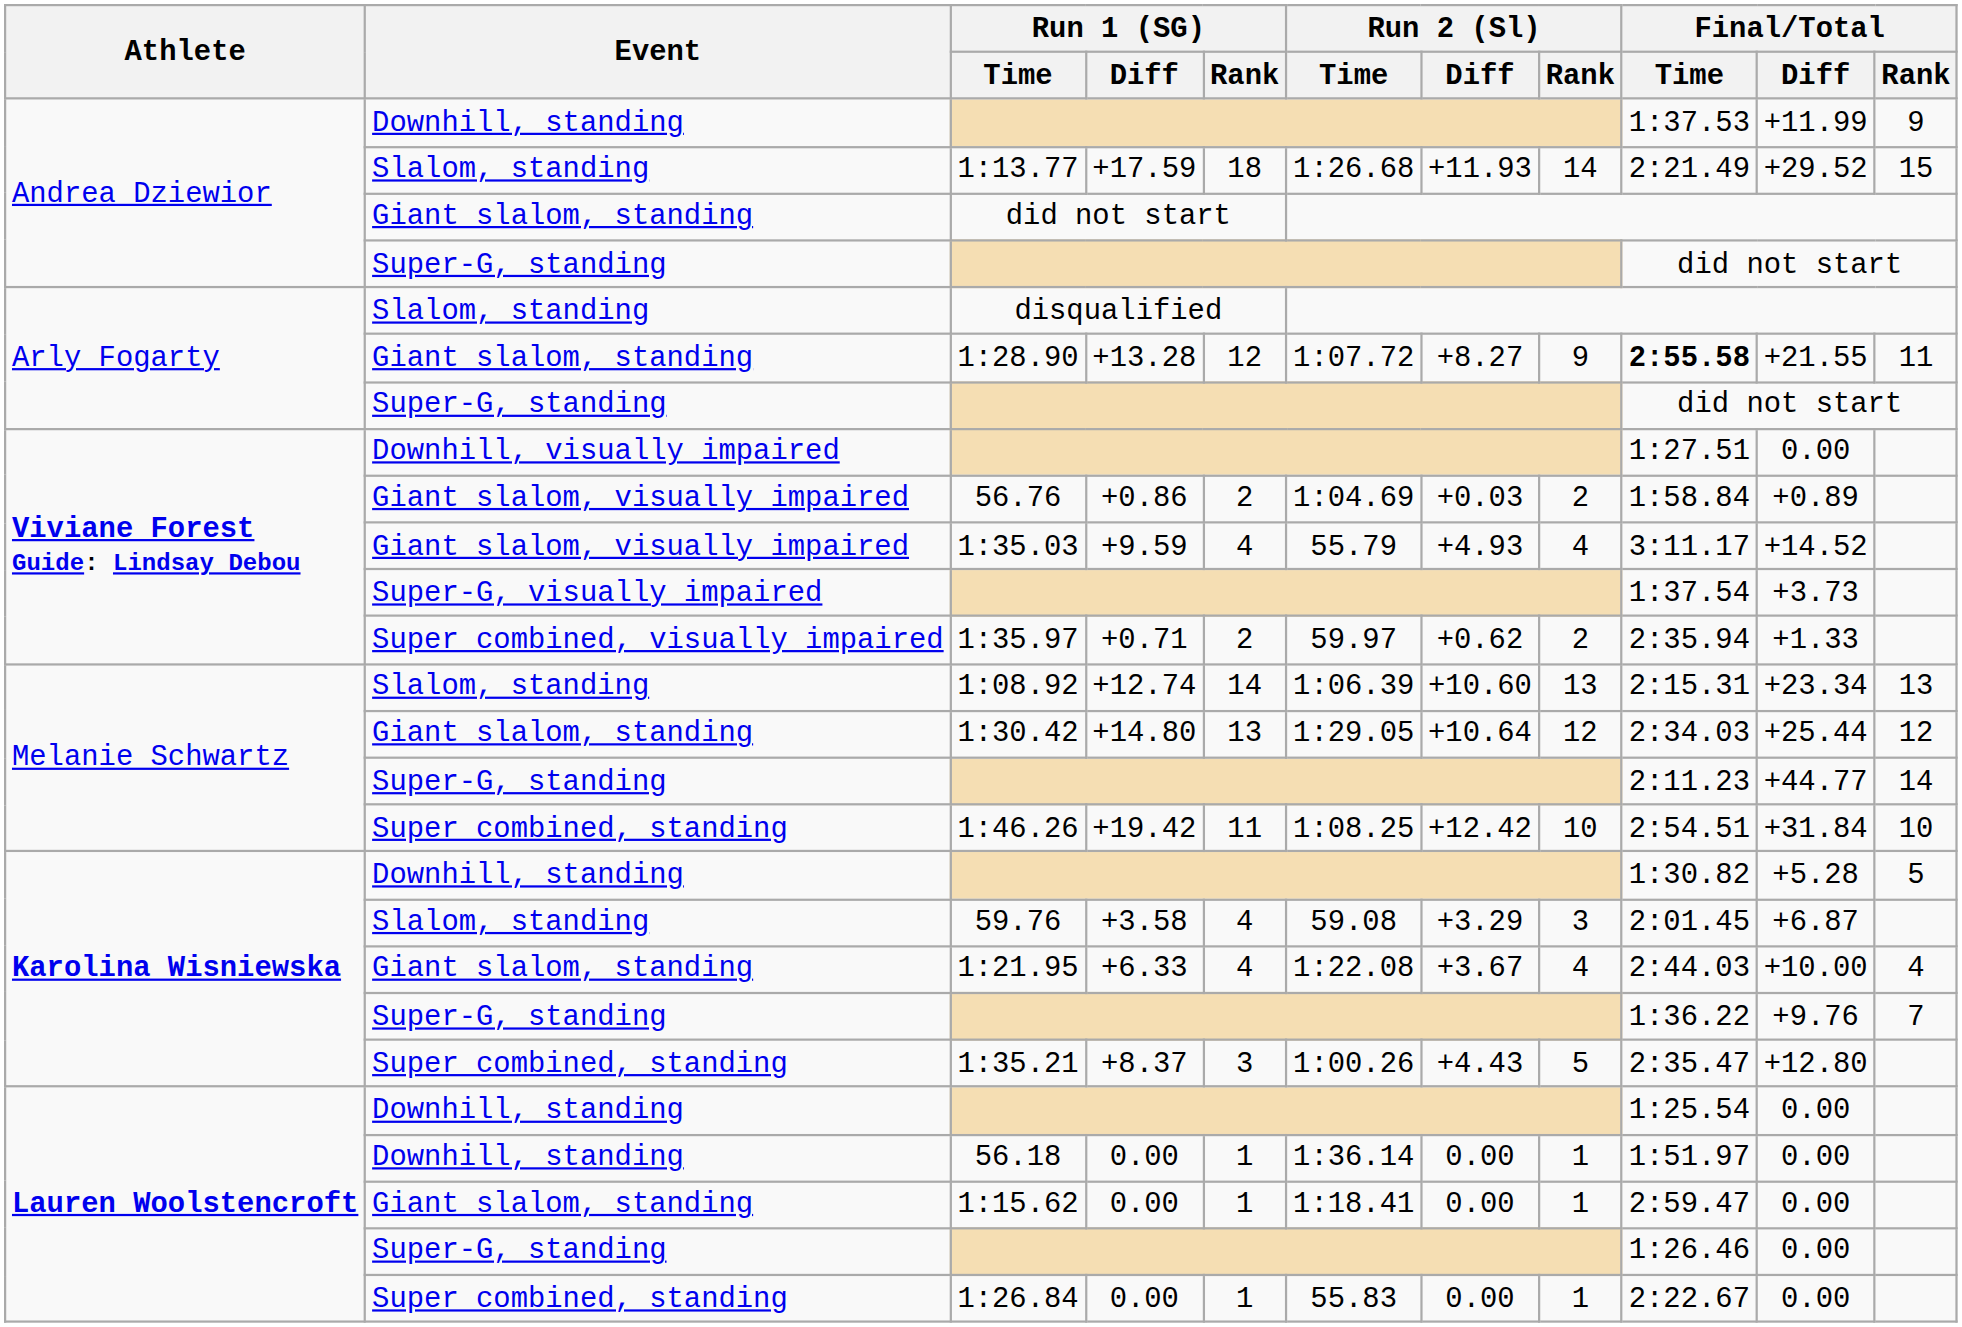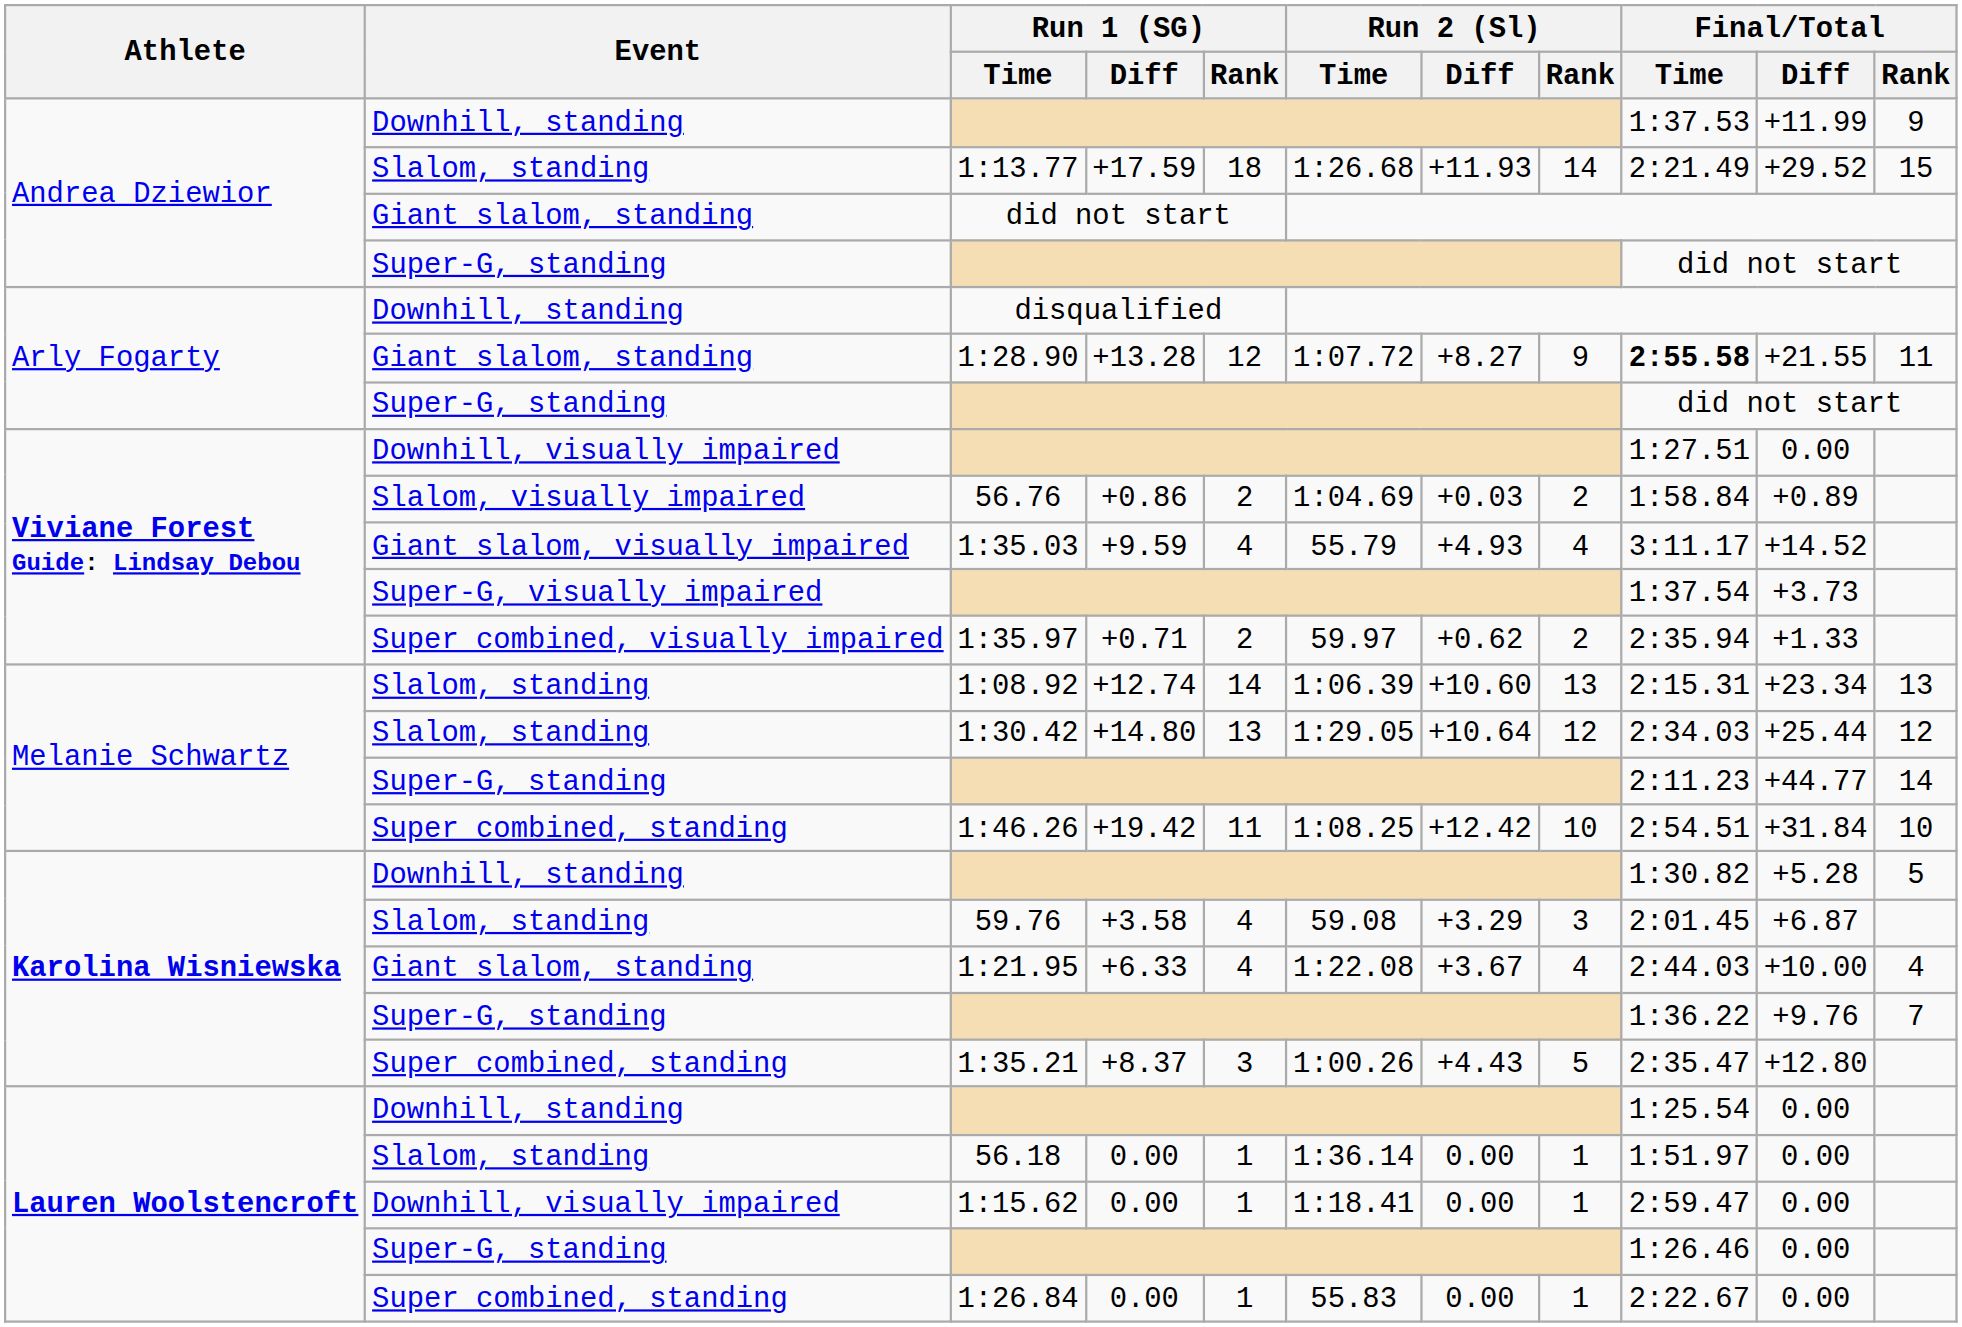disqualified | Event: Slalom, standing -> Downhill, standing
56.76 | Event: Giant slalom, visually impaired -> Slalom, visually impaired
1:30.42 | Event: Giant slalom, standing -> Slalom, standing
56.18 | Event: Downhill, standing -> Slalom, standing
1:15.62 | Event: Giant slalom, standing -> Downhill, visually impaired
